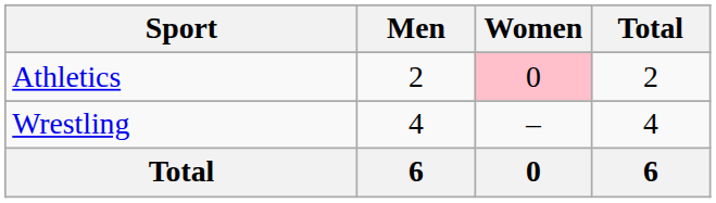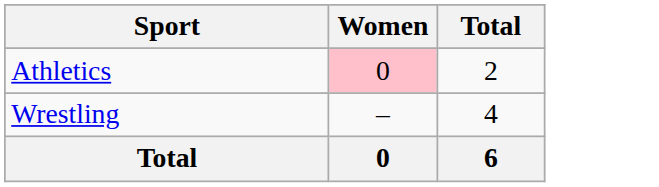- column: Men | 2 | 4 | 6
